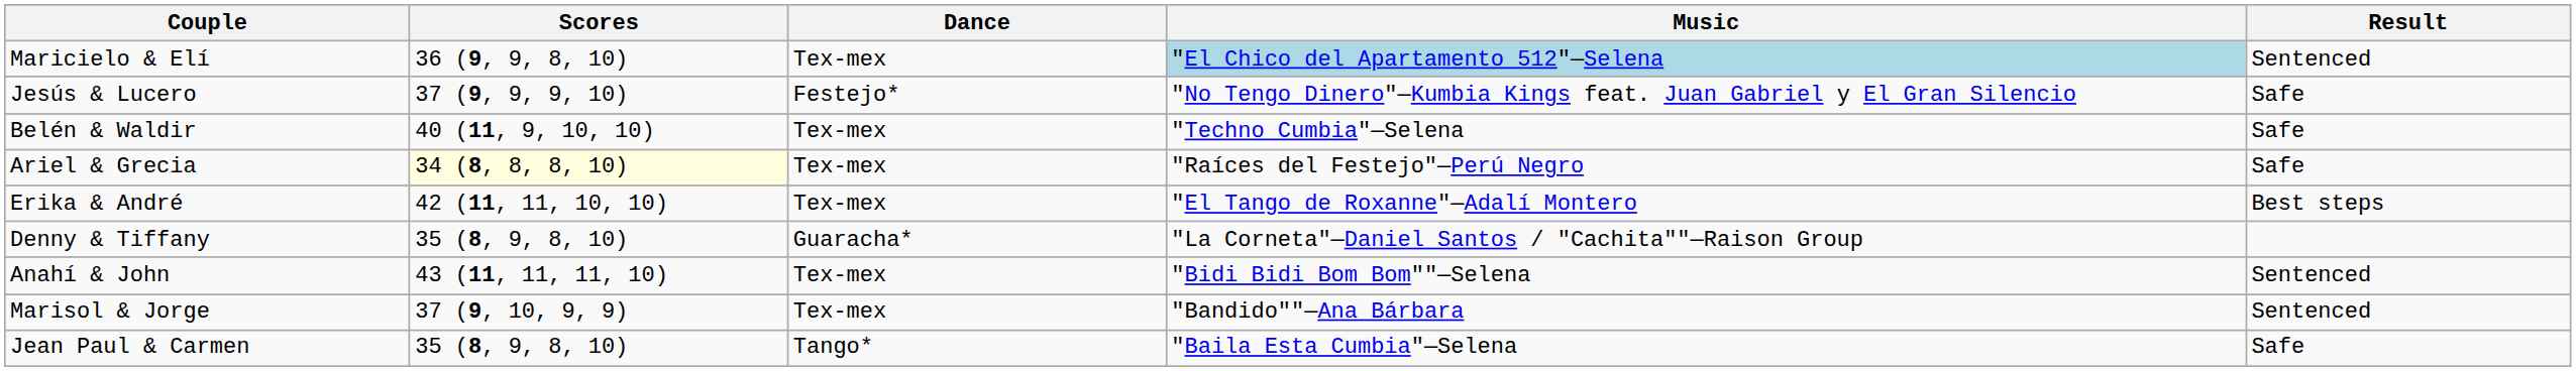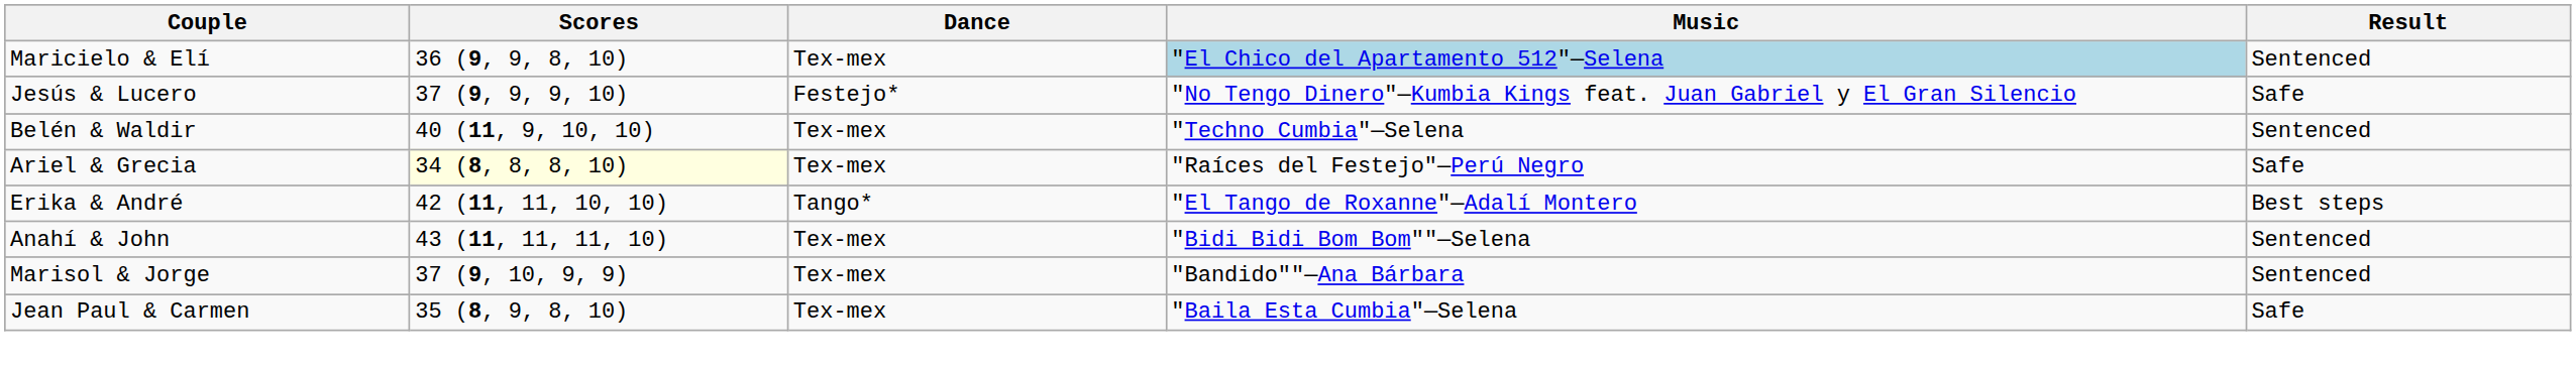Belén & Waldir | Result: Safe -> Sentenced
Erika & André | Dance: Tex-mex -> Tango*
- row: Denny & Tiffany | 35 (8, 9, 8, 10) | Guaracha* | "La Corneta"—Daniel Santos / "Cachita""—Raison Group
Jean Paul & Carmen | Dance: Tango* -> Tex-mex
